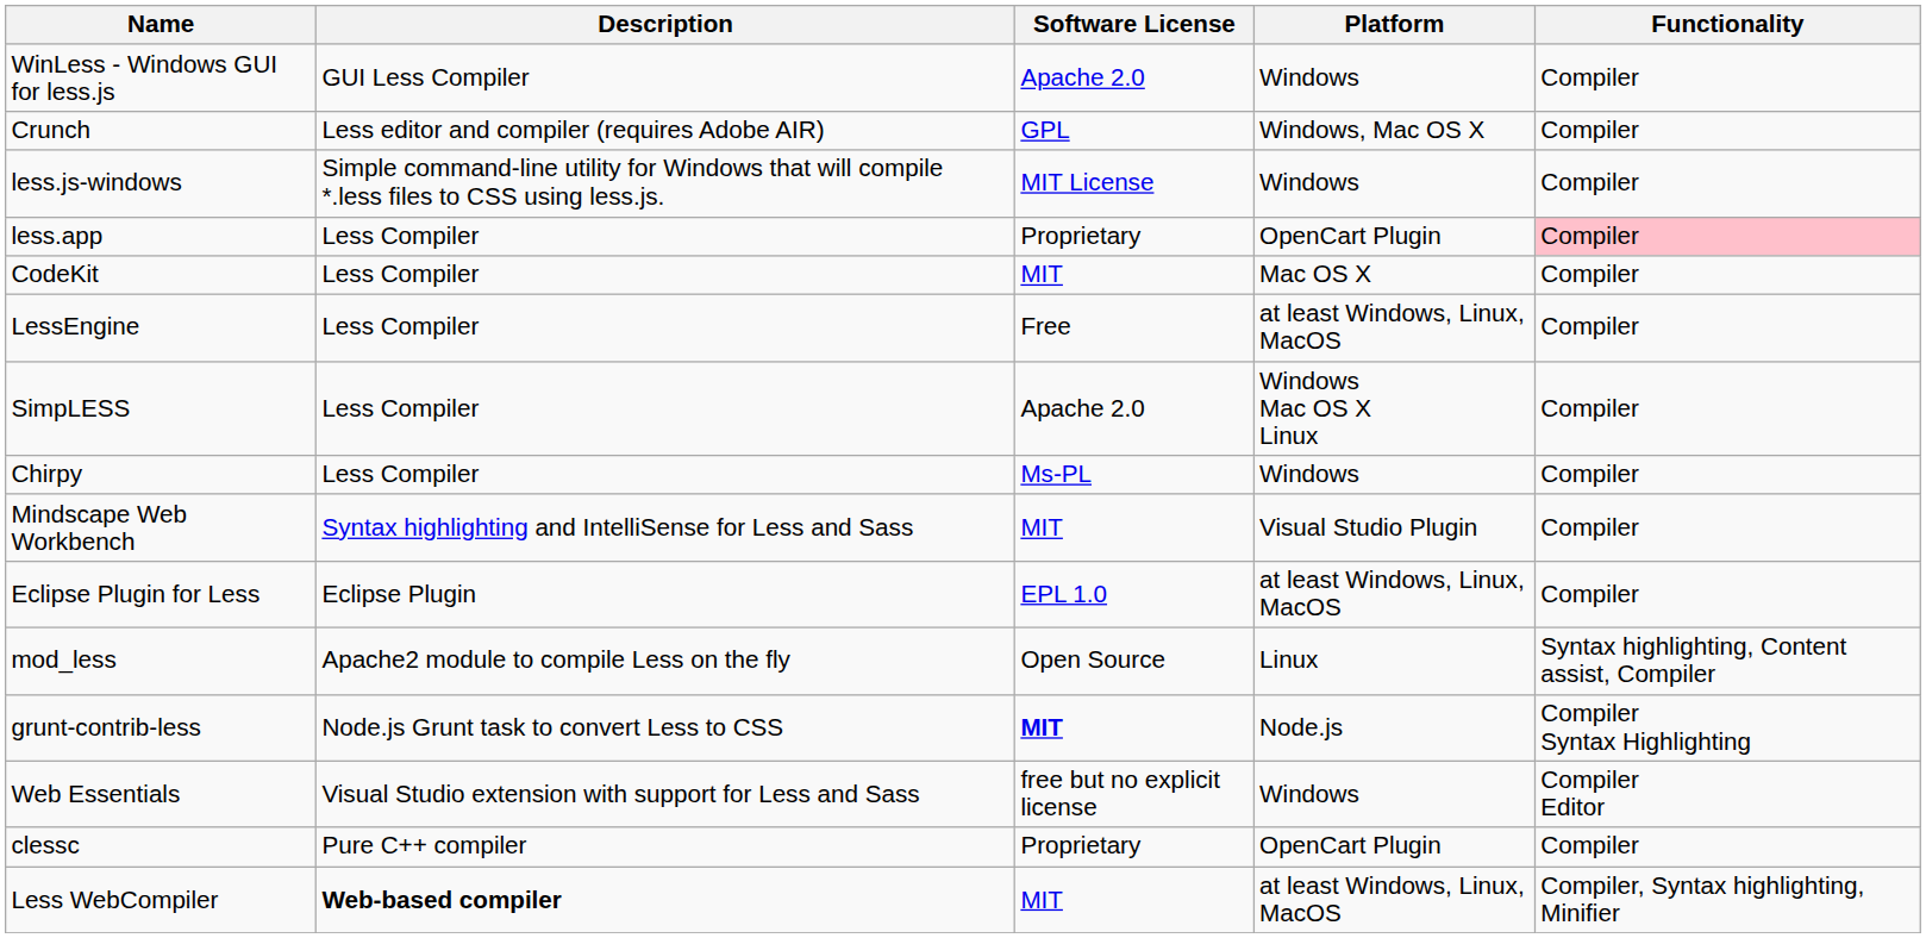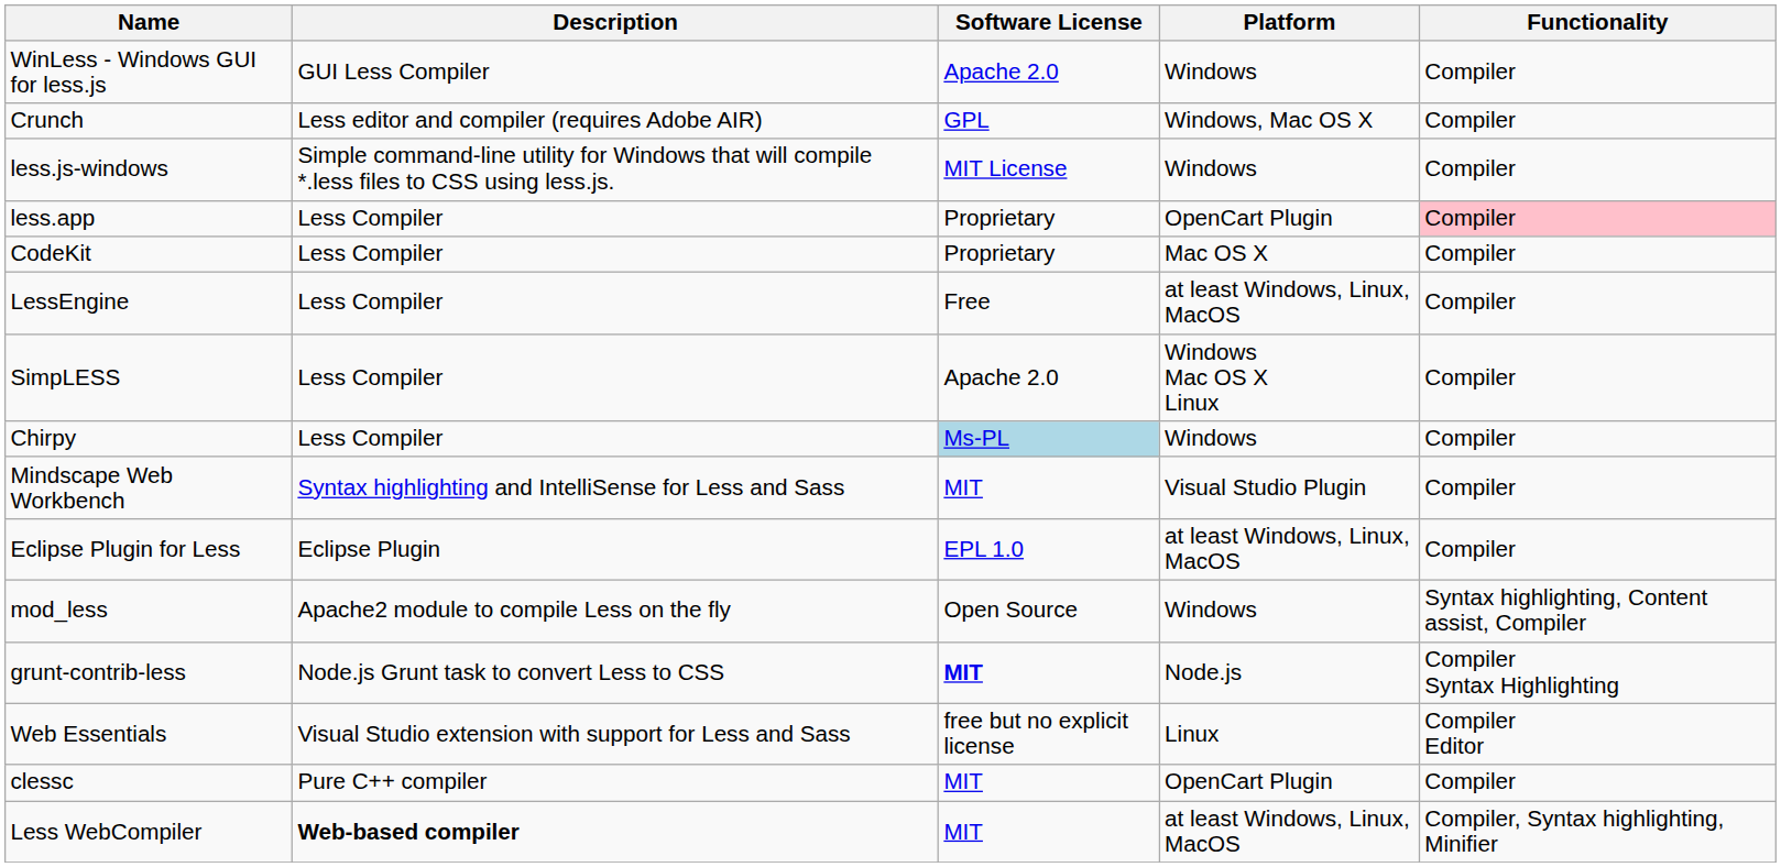CodeKit | Software License: MIT -> Proprietary
Chirpy | Software License: no background -> lightblue background
mod_less | Platform: Linux -> Windows
Web Essentials | Platform: Windows -> Linux
clessc | Software License: Proprietary -> MIT
